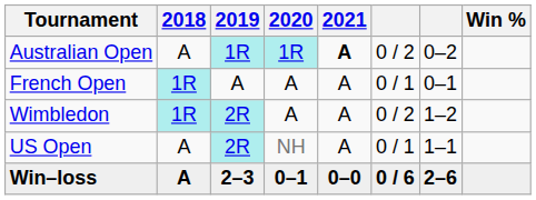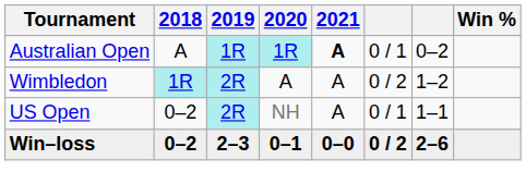Australian Open | column 6: 0 / 2 -> 0 / 1
- row: French Open | 1R | A | A | A | 0 / 1 | 0–1
US Open | 2018: A -> 0–2
Win–loss | 2018: A -> 0–2
Win–loss | column 6: 0 / 6 -> 0 / 2
